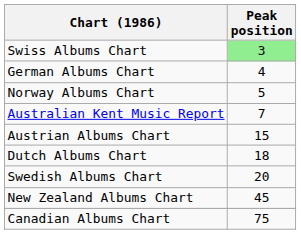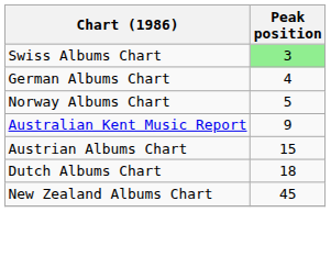Australian Kent Music Report | Peak position: 7 -> 9
- row: Swedish Albums Chart | 20
- row: Canadian Albums Chart | 75
